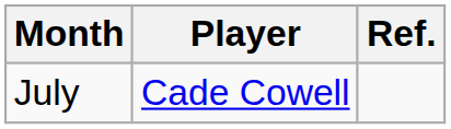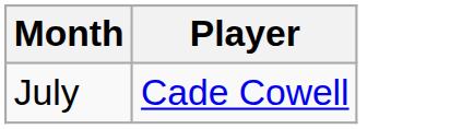- column: Ref.
